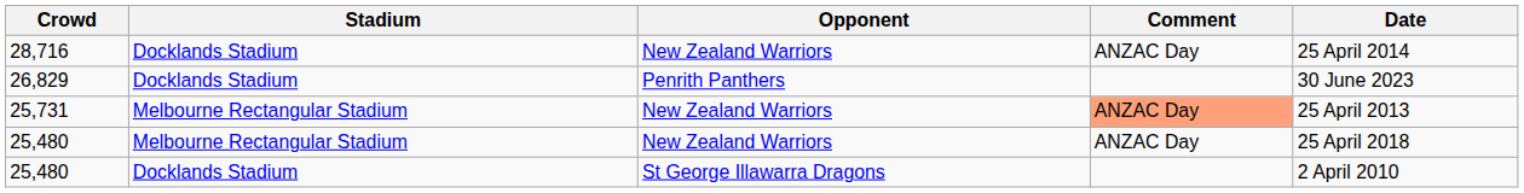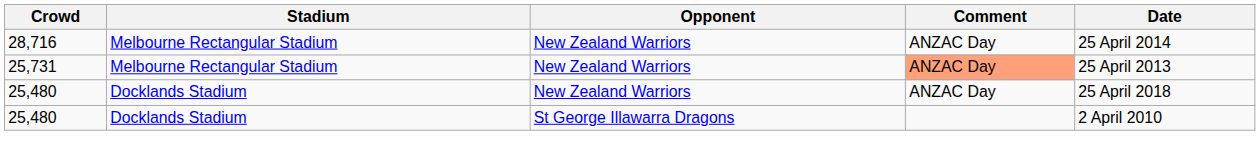28,716 | Stadium: Docklands Stadium -> Melbourne Rectangular Stadium
- row: 26,829 | Docklands Stadium | Penrith Panthers | 30 June 2023
25,480 / New Zealand Warriors | Stadium: Melbourne Rectangular Stadium -> Docklands Stadium
